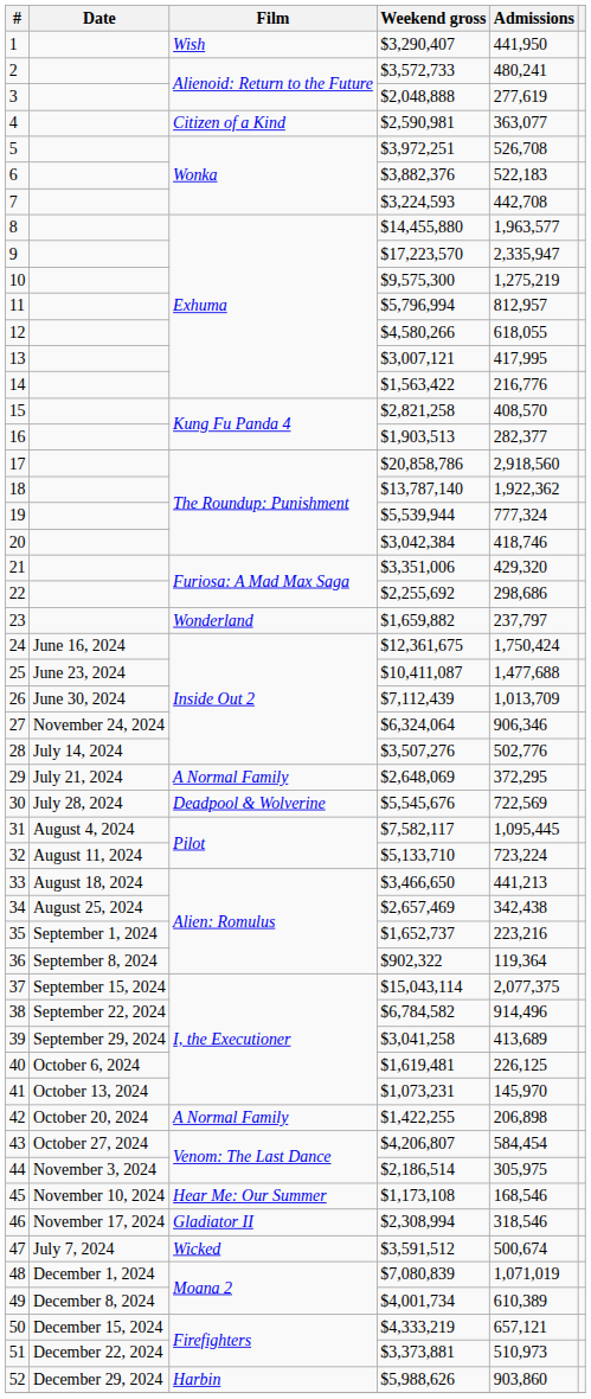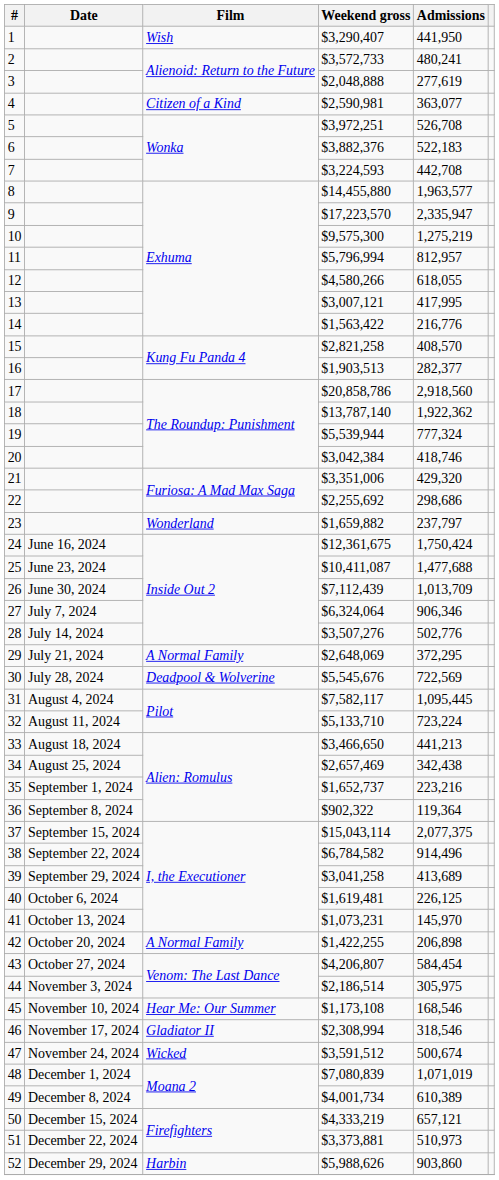27 | Date: November 24, 2024 -> July 7, 2024
47 | Date: July 7, 2024 -> November 24, 2024
